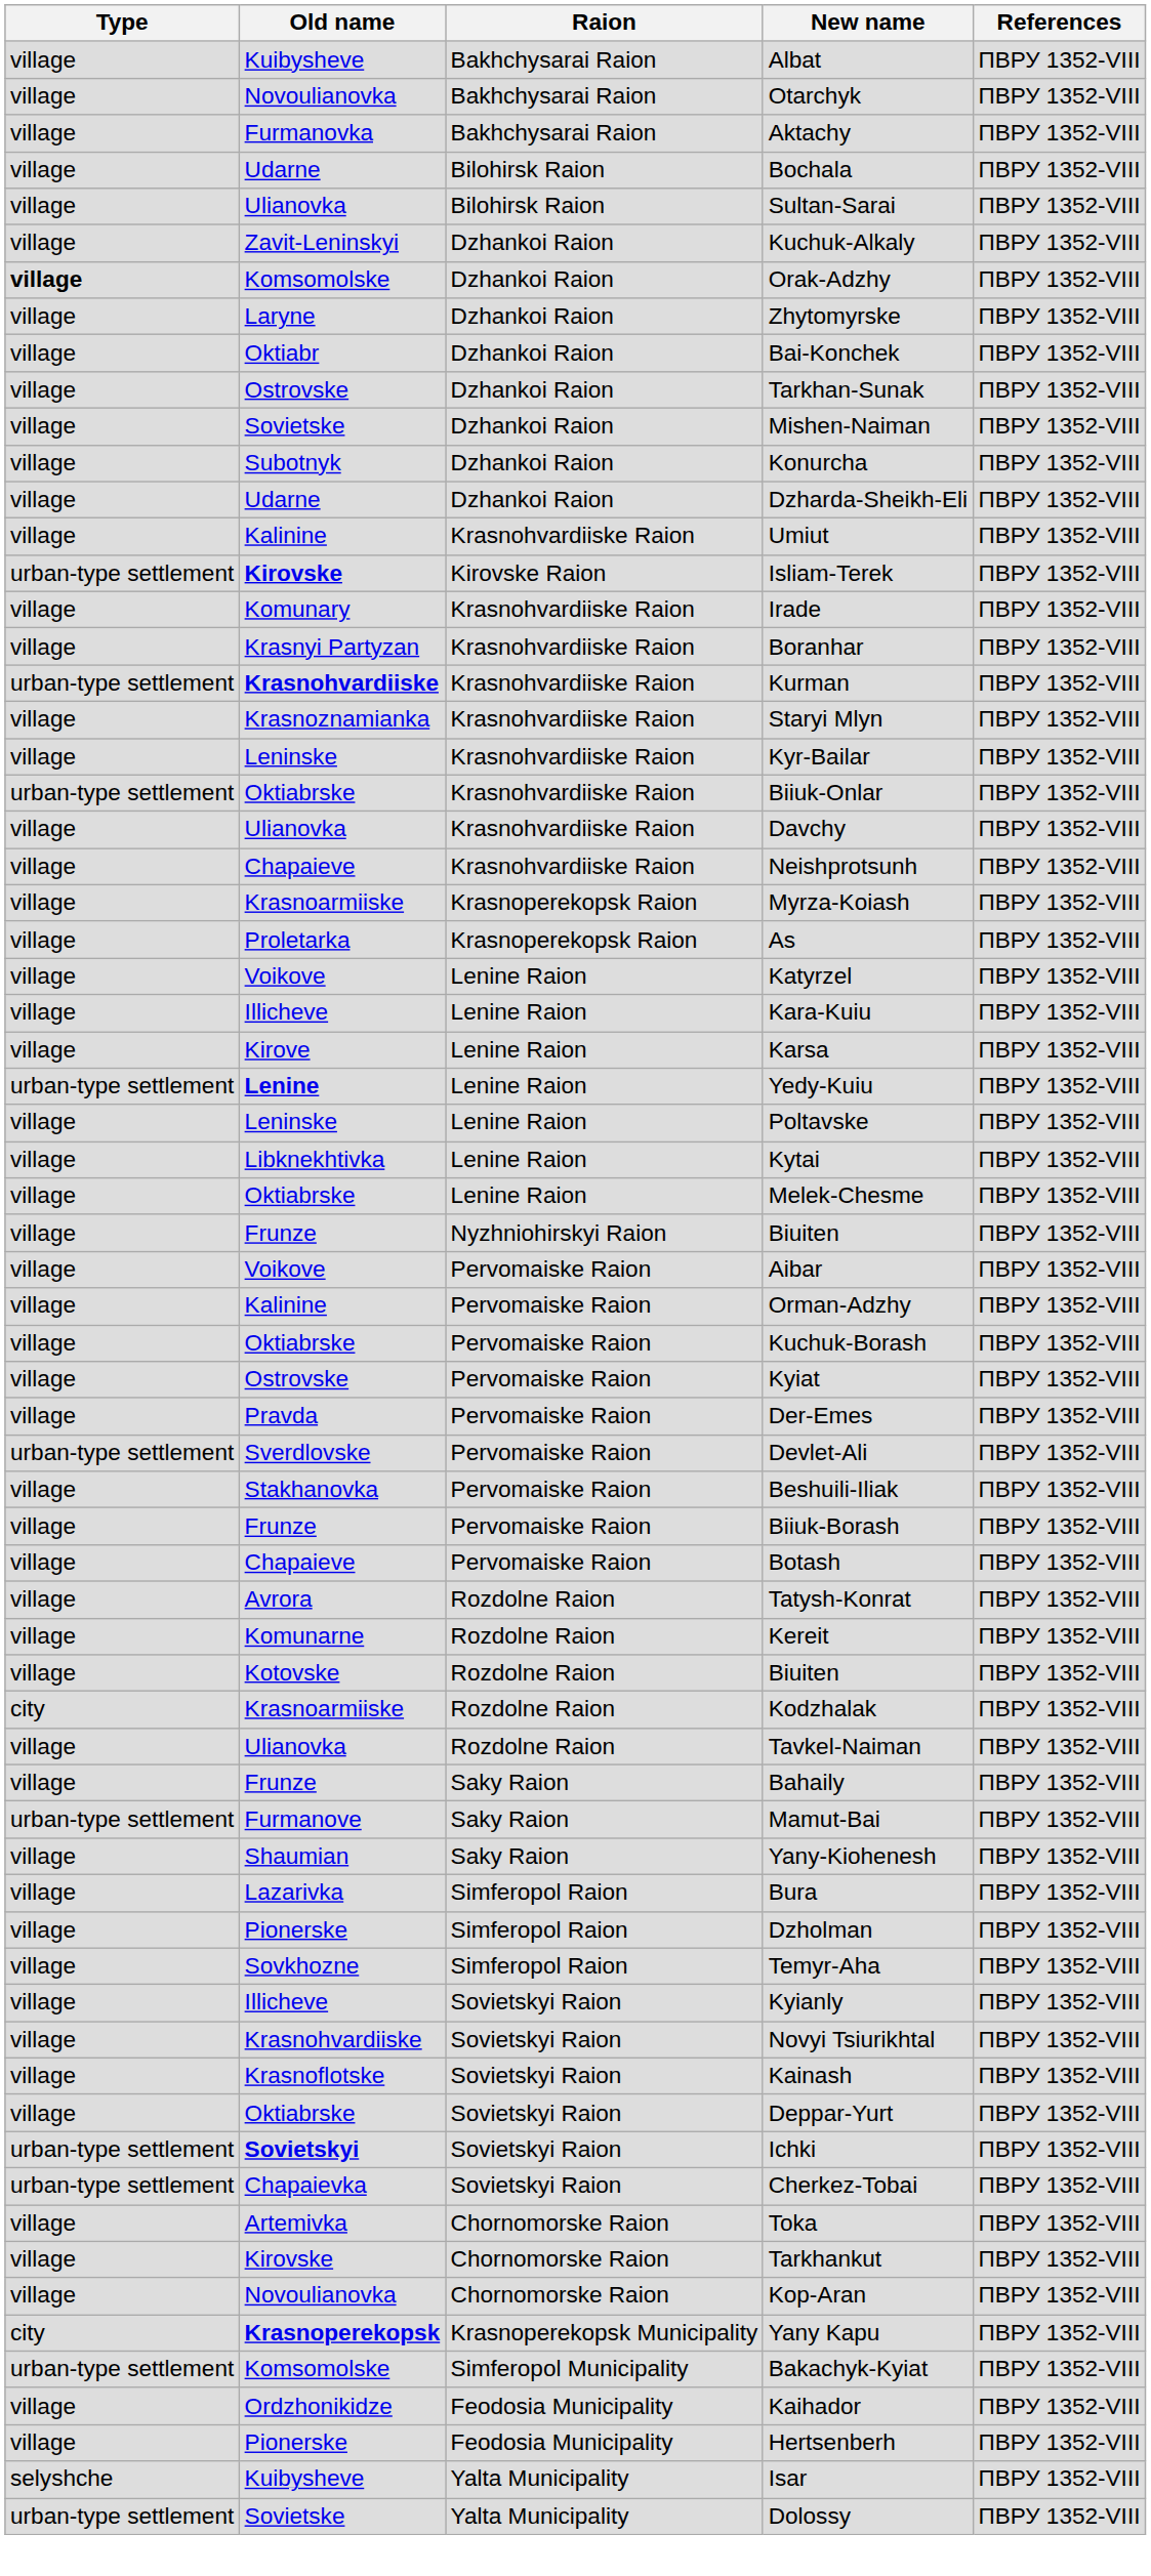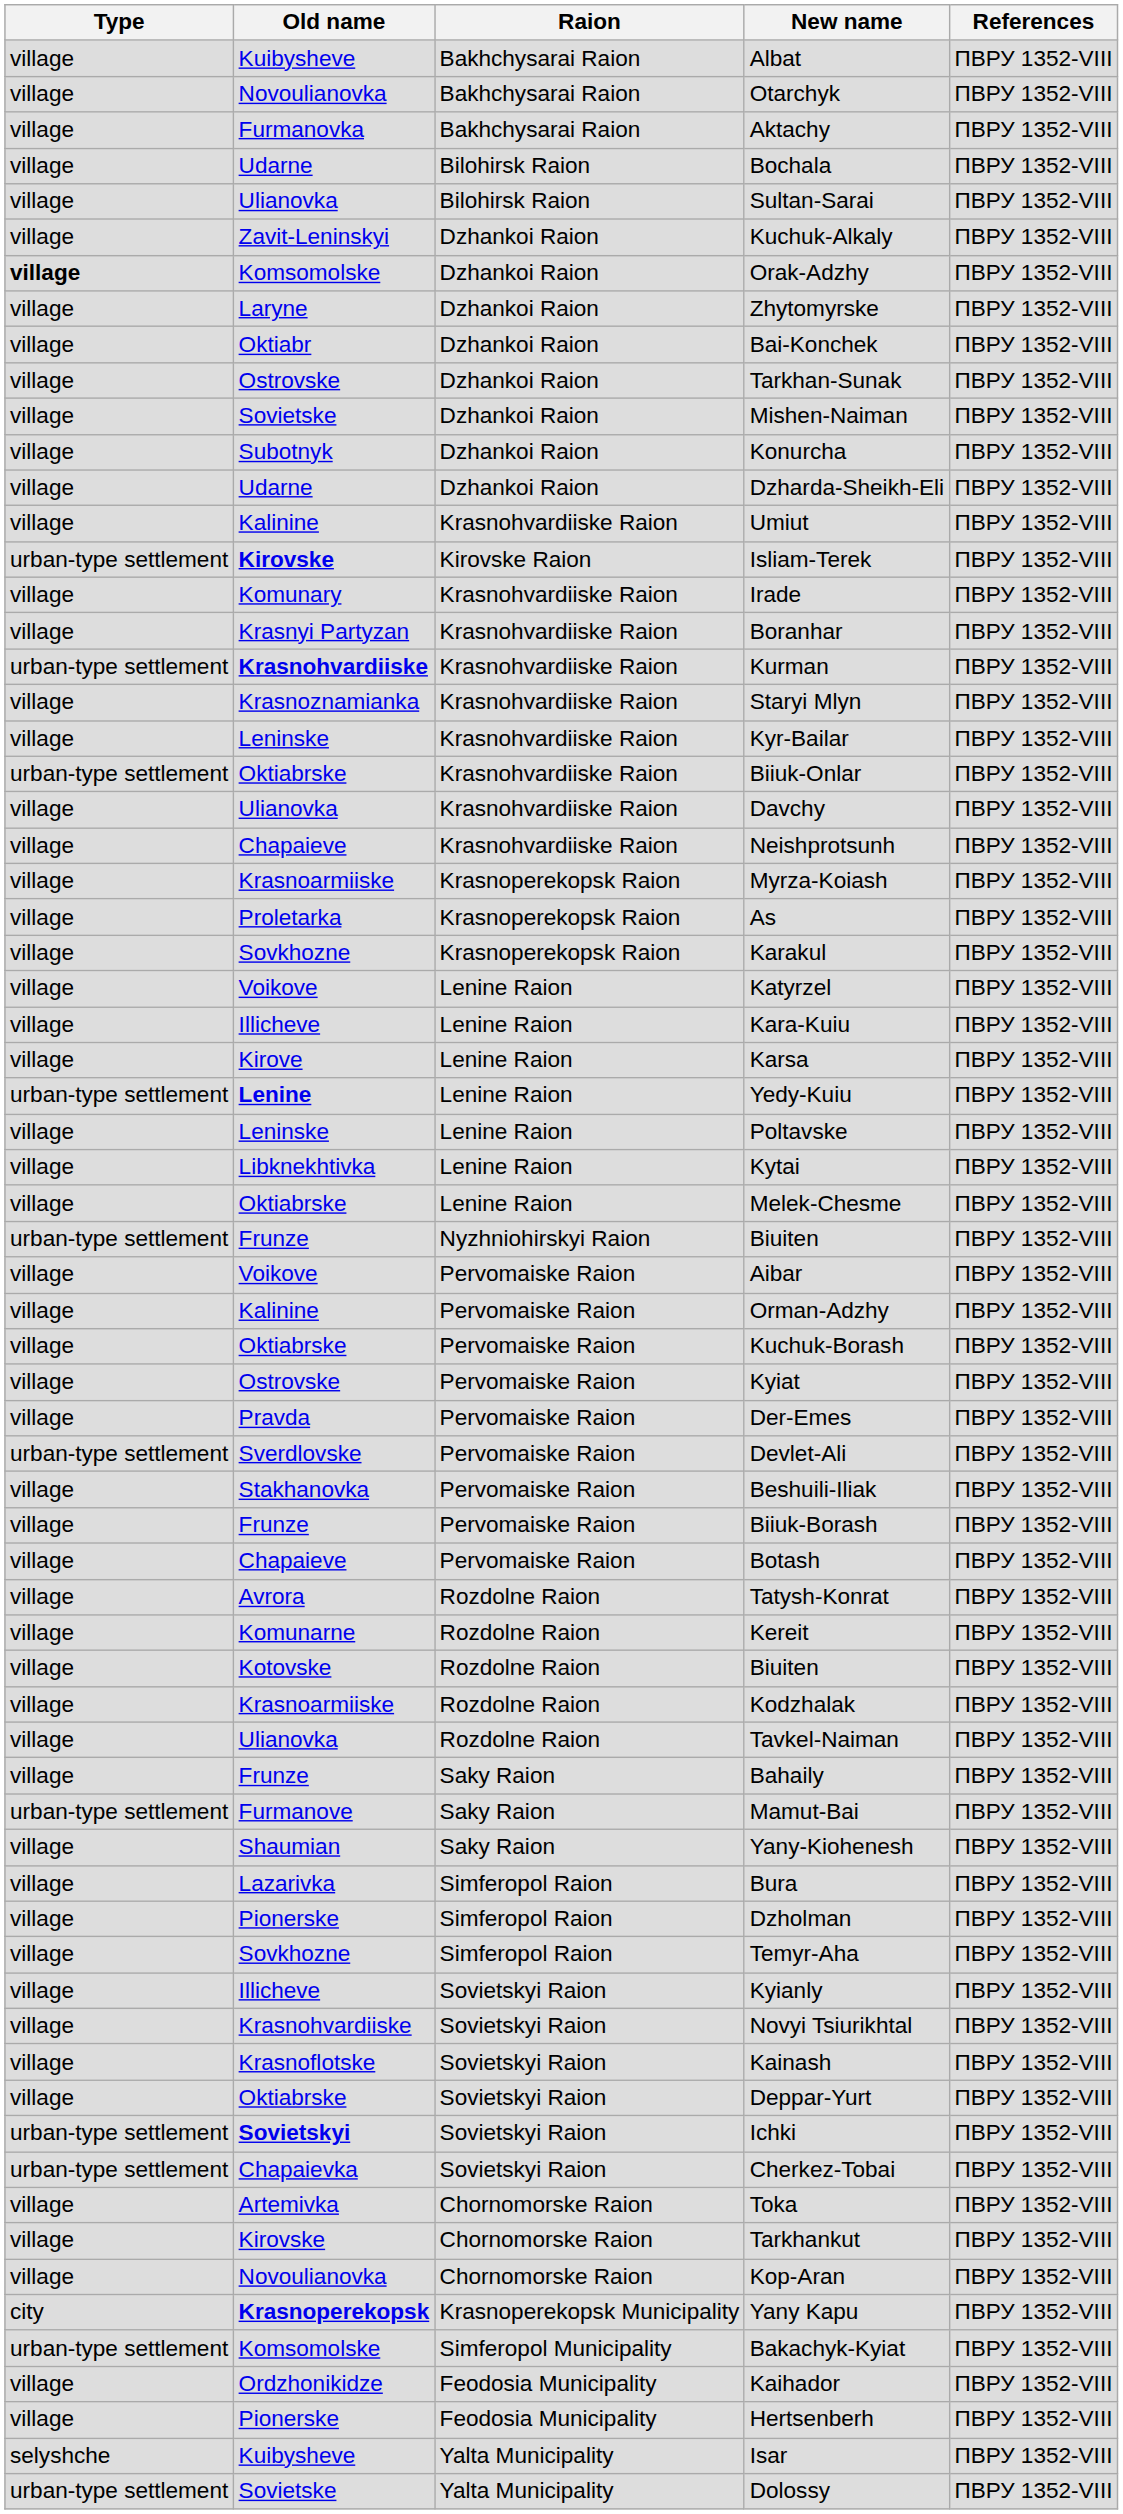+ row: village | Sovkhozne | Krasnoperekopsk Raion | Karakul | ПВРУ 1352-VIII
Frunze / Biuiten | Type: village -> urban-type settlement
Kodzhalak | Type: city -> village
